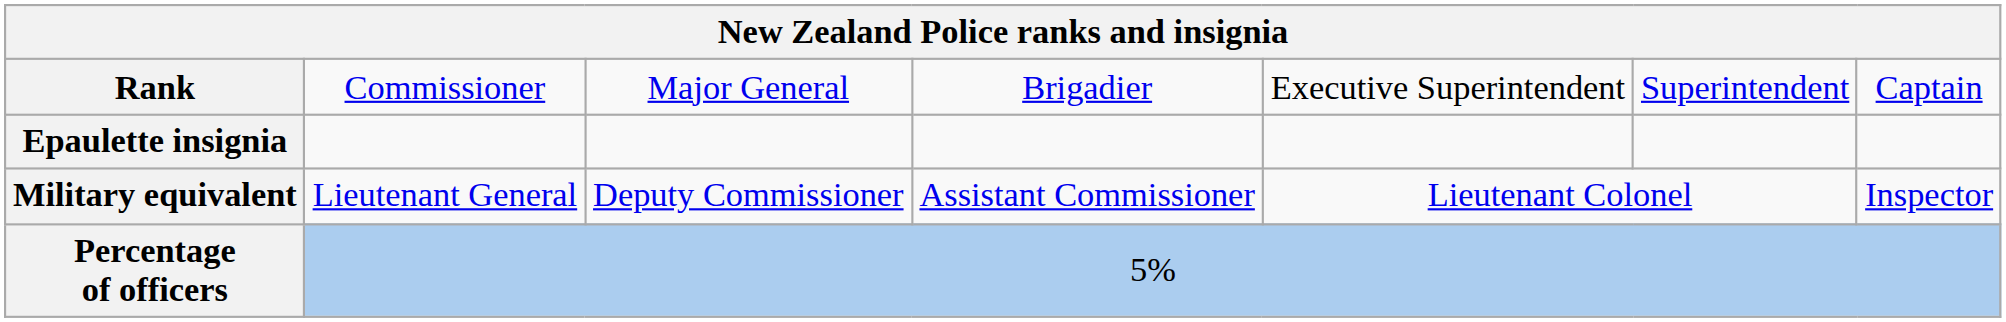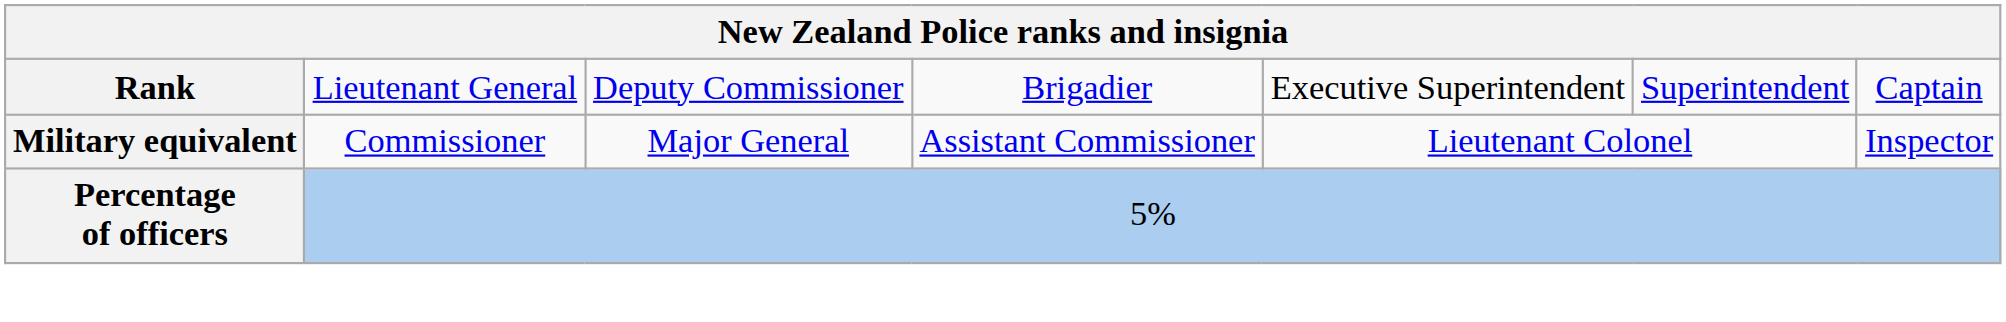Rank | column 2: Commissioner -> Lieutenant General
Rank | column 3: Major General -> Deputy Commissioner
- row: Epaulette insignia
Military equivalent | column 2: Lieutenant General -> Commissioner
Military equivalent | column 3: Deputy Commissioner -> Major General
